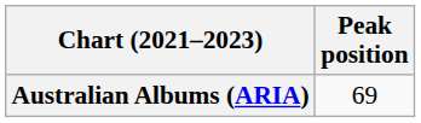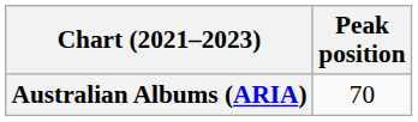Australian Albums (ARIA) | Peak position: 69 -> 70
